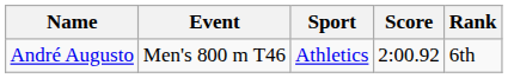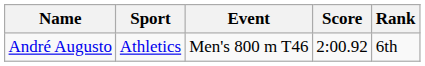columns swapped: Sport <-> Event
